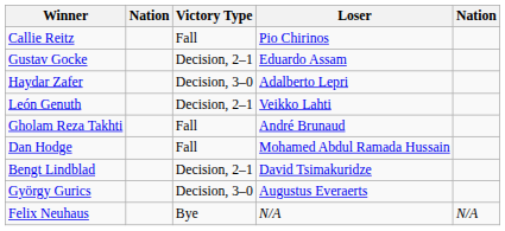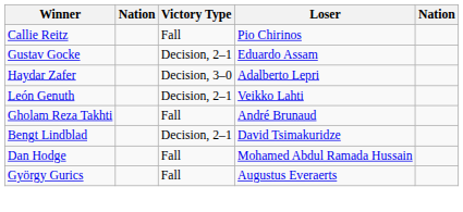rows swapped: Dan Hodge <-> Bengt Lindblad
György Gurics | Victory Type: Decision, 3–0 -> Fall
- row: Felix Neuhaus | Bye | N/A | N/A
